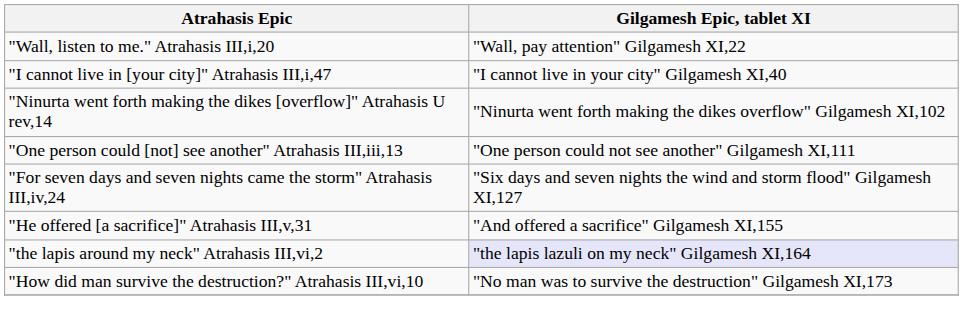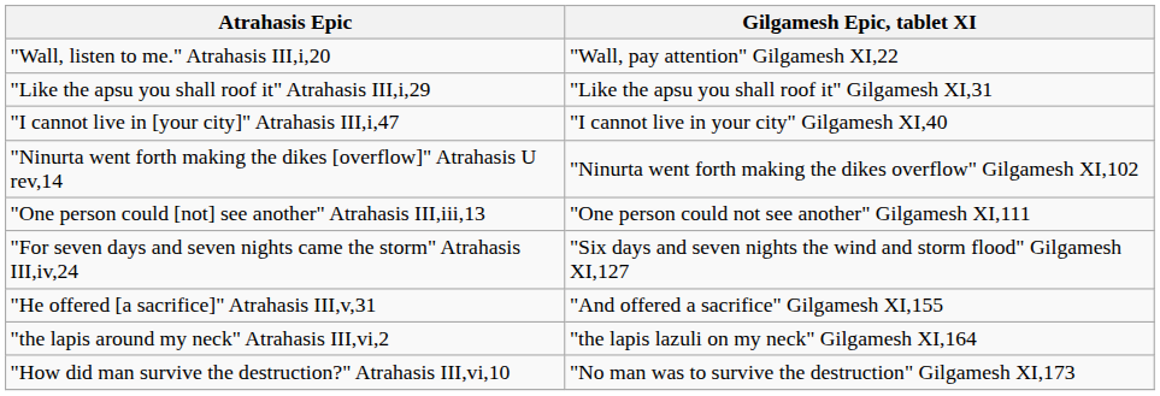+ row: "Like the apsu you shall roof it" Atrahasis III,i,29 | "Like the apsu you shall roof it" Gilgamesh XI,31
"the lapis around my neck" Atrahasis III,vi,2 | Gilgamesh Epic, tablet XI: lavender background -> no background
